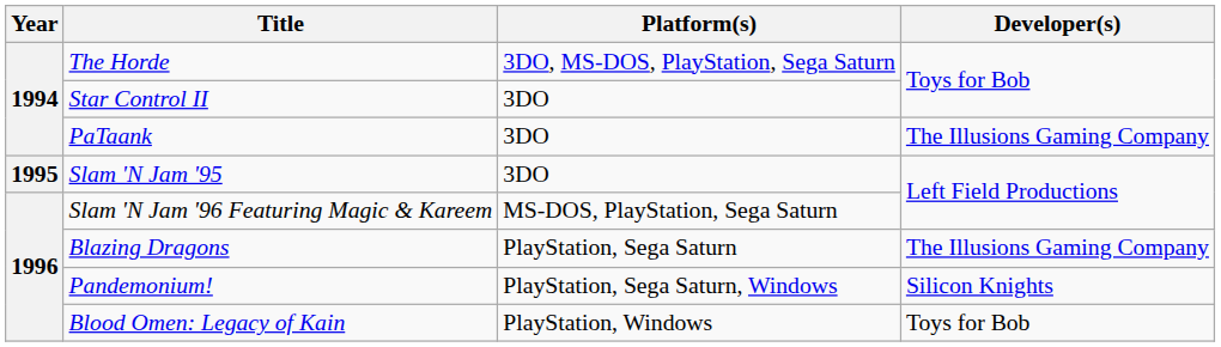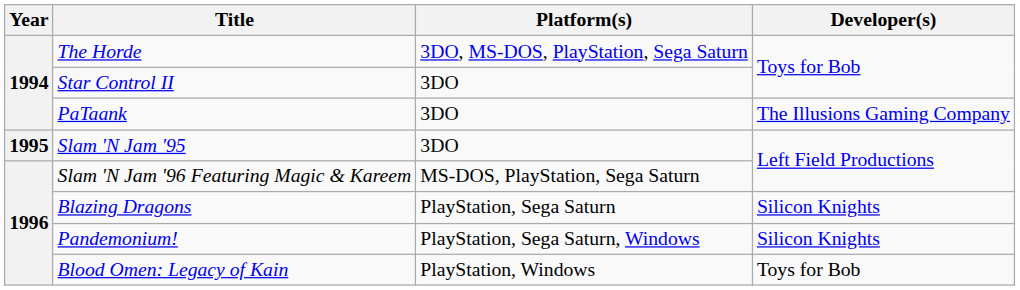Blazing Dragons | Developer(s): The Illusions Gaming Company -> Silicon Knights
